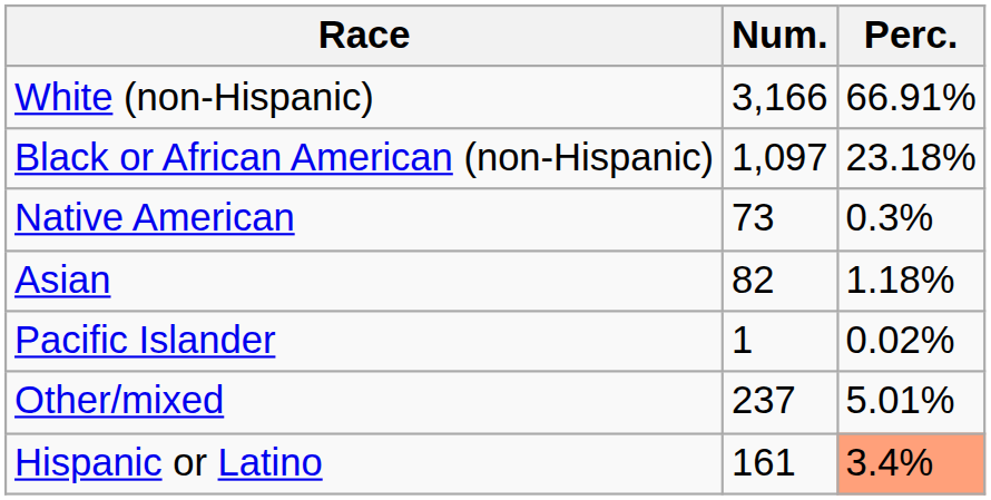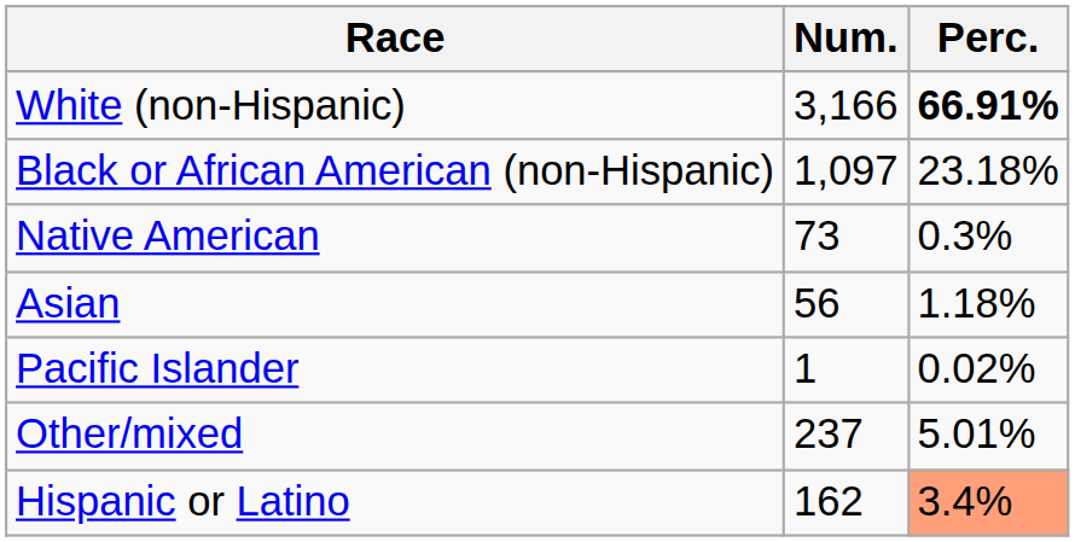White (non-Hispanic) | Perc.: normal -> bold
Asian | Num.: 82 -> 56
Hispanic or Latino | Num.: 161 -> 162
